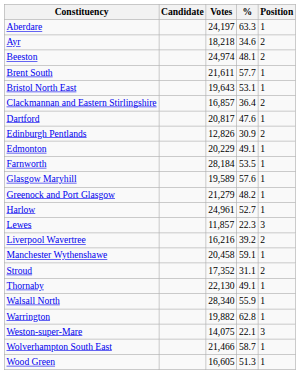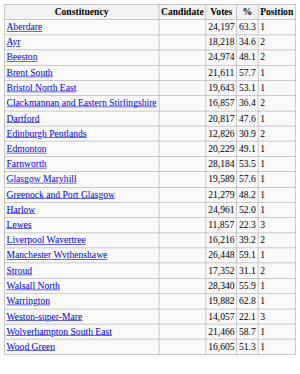Harlow | %: 52.7 -> 52.0
Manchester Wythenshawe | Votes: 20,458 -> 26,448
- row: Thornaby | 22,130 | 49.1 | 1
Weston-super-Mare | Votes: 14,075 -> 14,057
